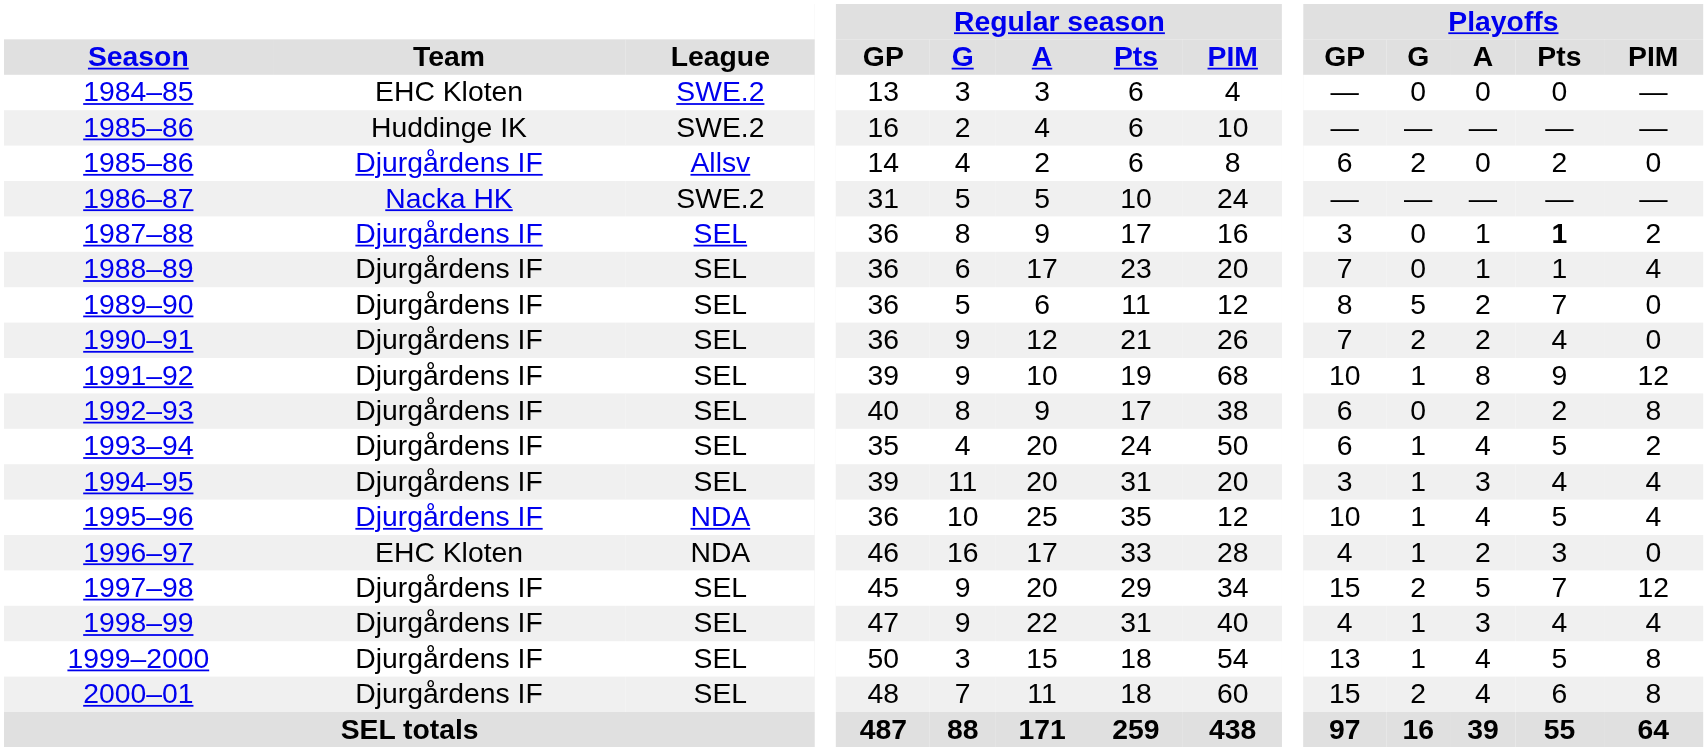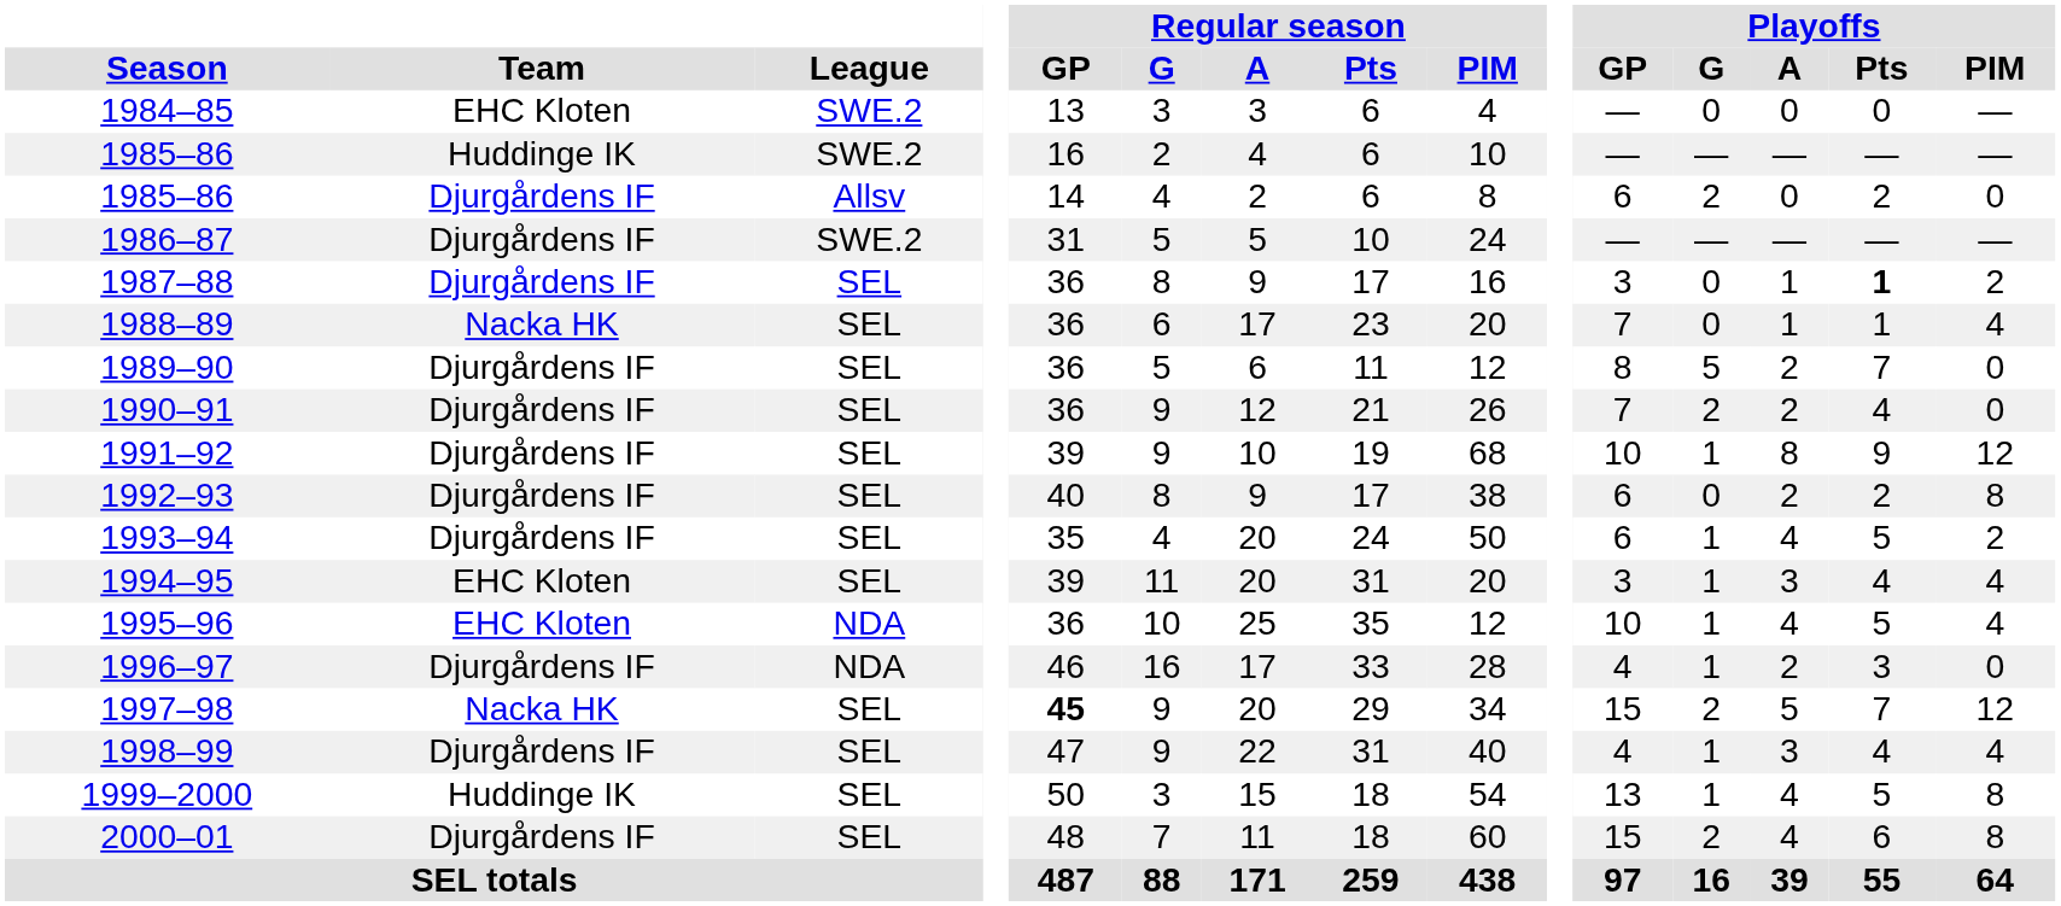1986–87 | Team: Nacka HK -> Djurgårdens IF
1988–89 | Team: Djurgårdens IF -> Nacka HK
1994–95 | Team: Djurgårdens IF -> EHC Kloten
1995–96 | Team: Djurgårdens IF -> EHC Kloten
1996–97 | Team: EHC Kloten -> Djurgårdens IF
1997–98 | Team: Djurgårdens IF -> Nacka HK
1997–98 | Regular season / GP: normal -> bold
1999–2000 | Team: Djurgårdens IF -> Huddinge IK
